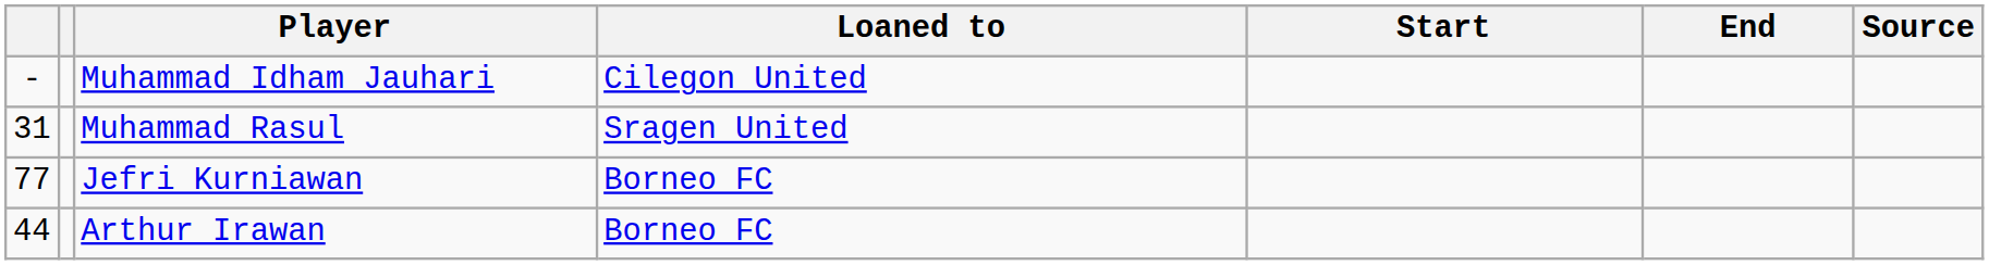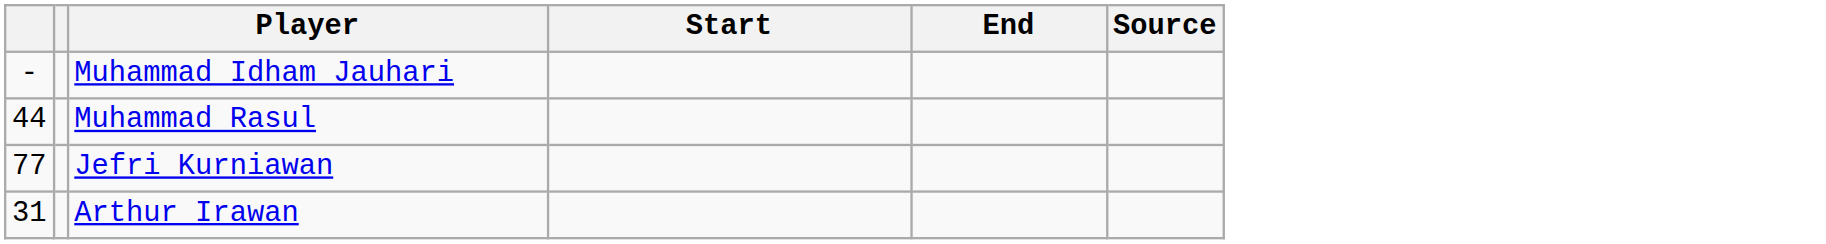- column: Loaned to | Cilegon United | Sragen United | Borneo FC | Borneo FC
Muhammad Rasul | column 1: 31 -> 44
Arthur Irawan | column 1: 44 -> 31
